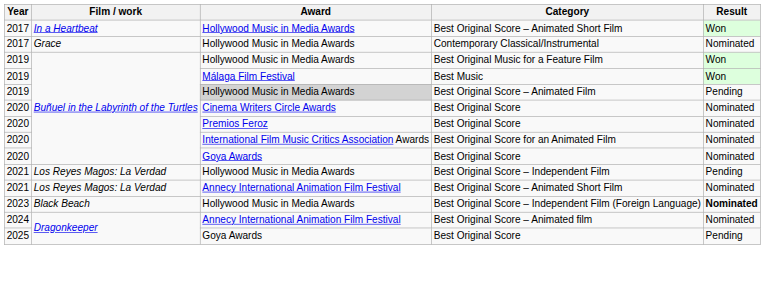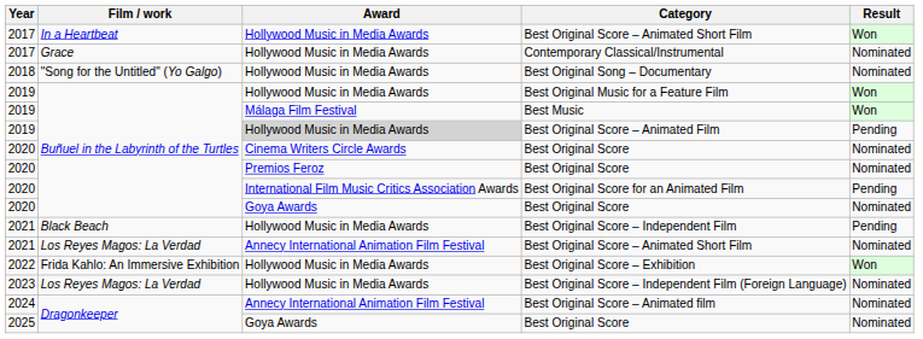+ row: 2018 | "Song for the Untitled" (Yo Galgo) | Hollywood Music in Media Awards | Best Original Song – Documentary | Nominated
Best Original Score for an Animated Film | Result: Nominated -> Pending
Best Original Score – Independent Film | Film / work: Los Reyes Magos: La Verdad -> Black Beach
+ row: 2022 | Frida Kahlo: An Immersive Exhibition | Hollywood Music in Media Awards | Best Original Score – Exhibition | Won
Best Original Score – Independent Film (Foreign Language) | Film / work: Black Beach -> Los Reyes Magos: La Verdad
Best Original Score – Independent Film (Foreign Language) | Result: bold -> normal
2025 / Best Original Score | Result: Pending -> Nominated
